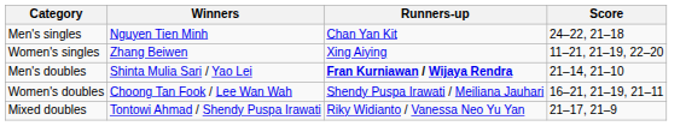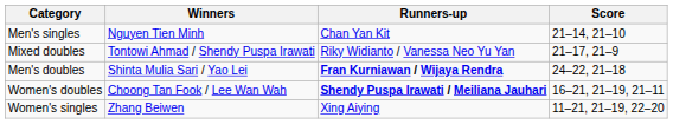Men's singles | Score: 24–22, 21–18 -> 21–14, 21–10
rows swapped: Women's singles <-> Mixed doubles
Men's doubles | Score: 21–14, 21–10 -> 24–22, 21–18
Women's doubles | Runners-up: normal -> bold
